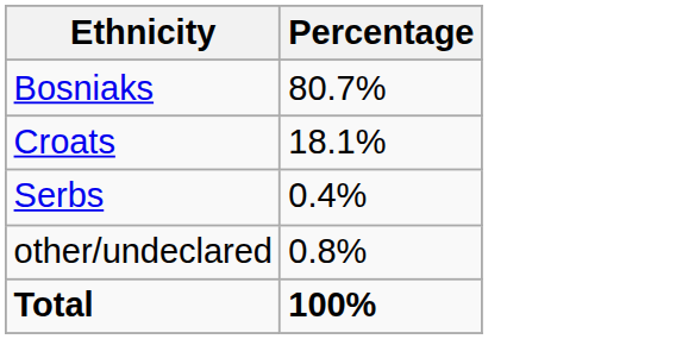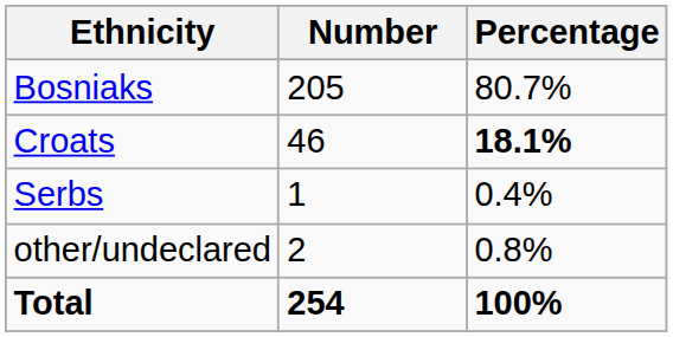+ column: Number | 205 | 46 | 1 | 2 | 254
Croats | Percentage: normal -> bold
